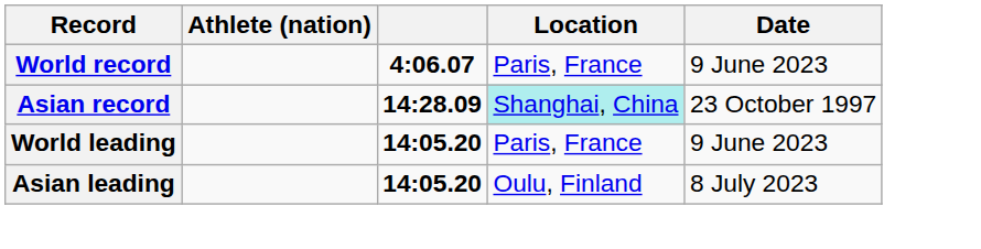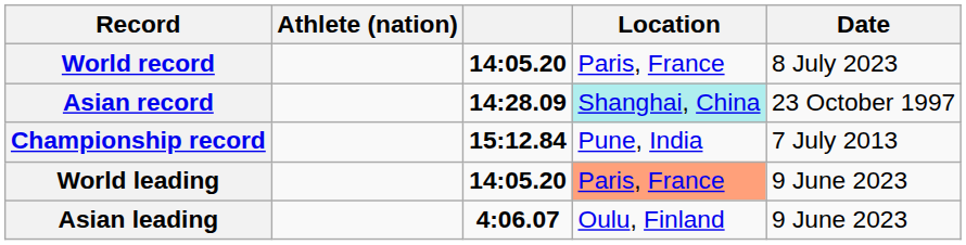World record | column 3: 4:06.07 -> 14:05.20
World record | Date: 9 June 2023 -> 8 July 2023
+ row: Championship record | 15:12.84 | Pune, India | 7 July 2013
World leading | Location: no background -> lightsalmon background
Asian leading | column 3: 14:05.20 -> 4:06.07
Asian leading | Date: 8 July 2023 -> 9 June 2023
